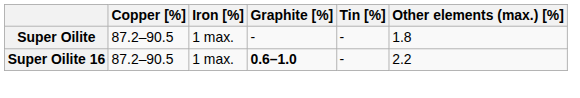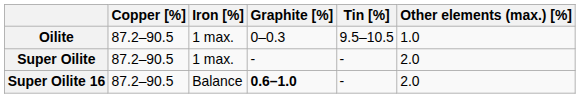+ row: Oilite | 87.2–90.5 | 1 max. | 0–0.3 | 9.5–10.5 | 1.0
Super Oilite | Other elements (max.) [%]: 1.8 -> 2.0
Super Oilite 16 | Iron [%]: 1 max. -> Balance
Super Oilite 16 | Other elements (max.) [%]: 2.2 -> 2.0
